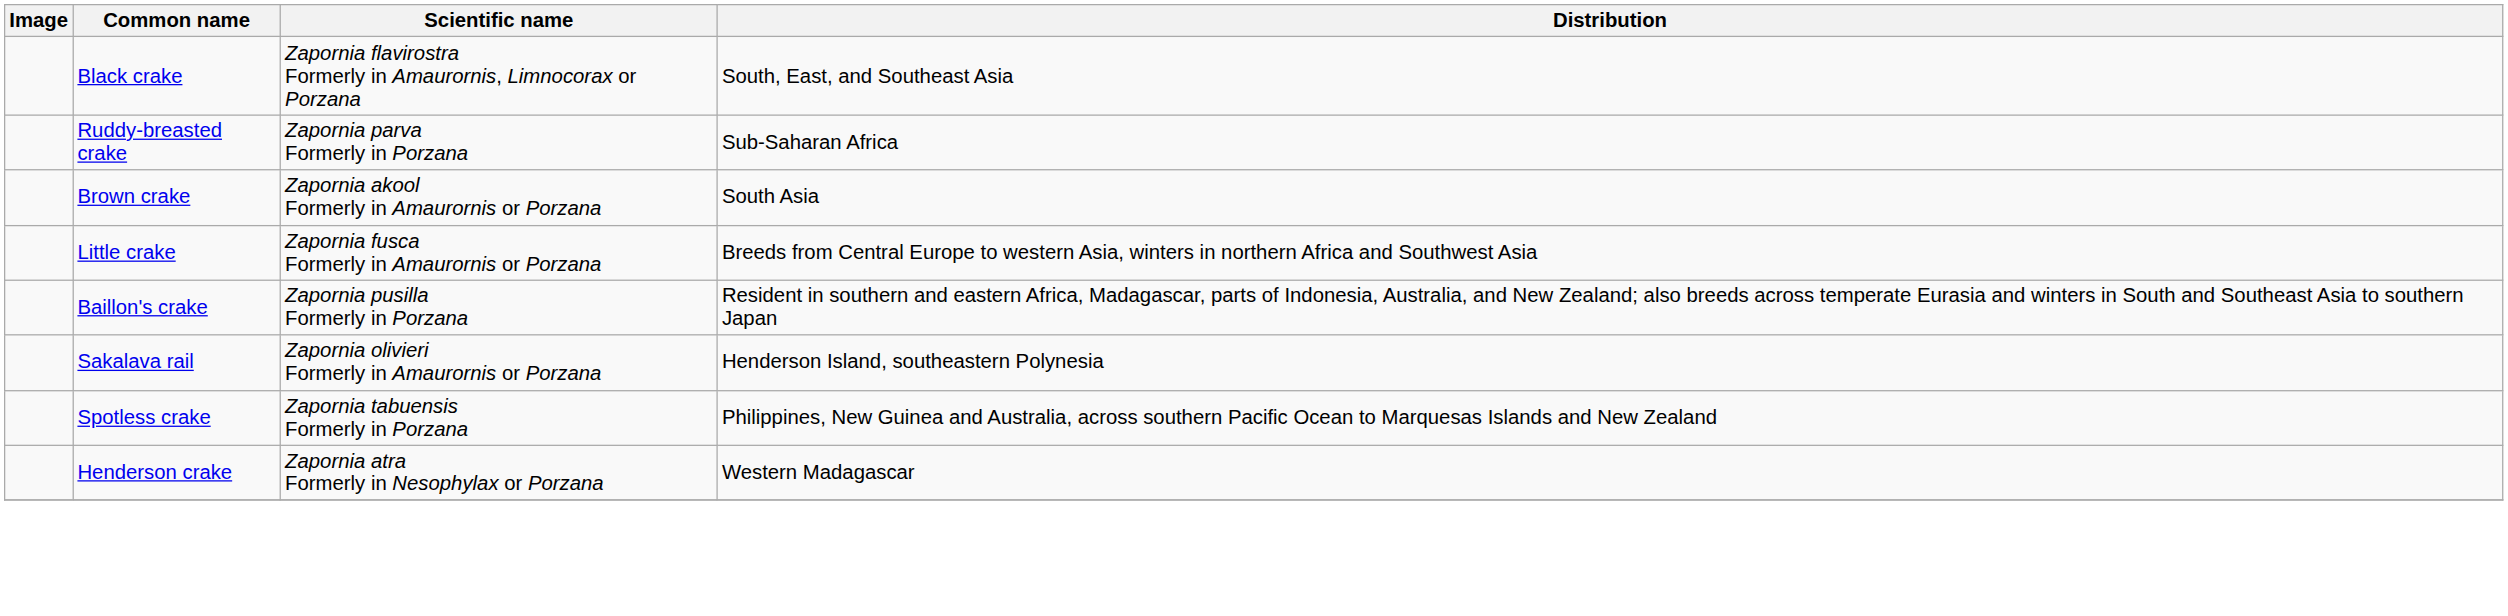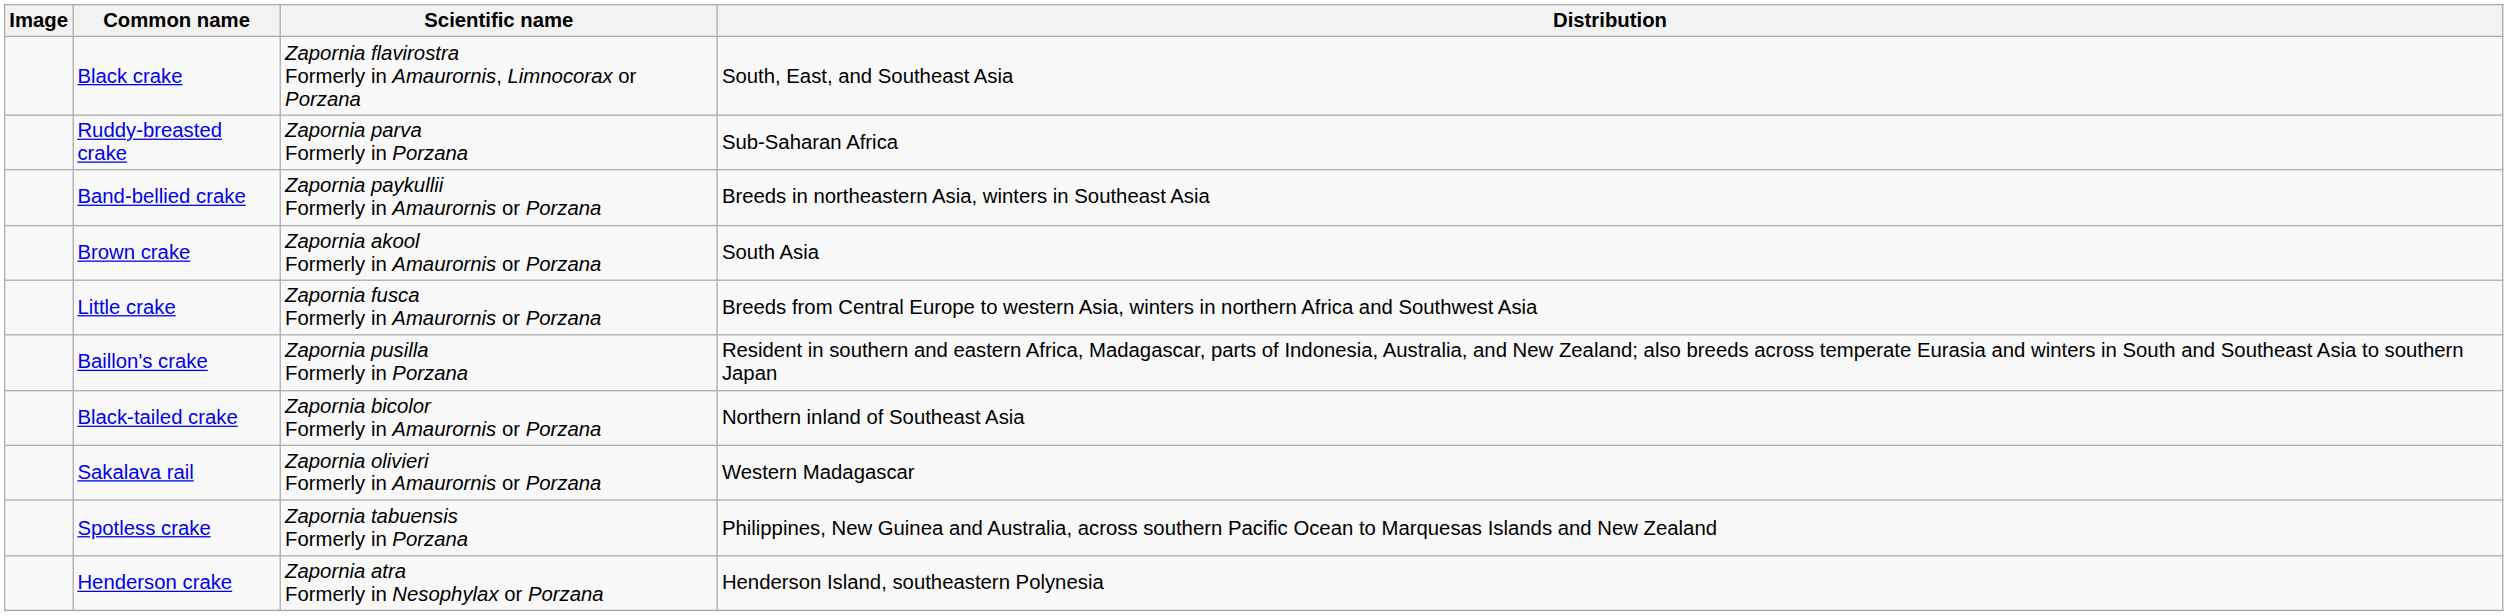+ row: Band-bellied crake | Zapornia paykullii Formerly in Amaurornis or Porzana | Breeds in northeastern Asia, winters in Southeast Asia
+ row: Black-tailed crake | Zapornia bicolor Formerly in Amaurornis or Porzana | Northern inland of Southeast Asia
Sakalava rail | Distribution: Henderson Island, southeastern Polynesia -> Western Madagascar
Henderson crake | Distribution: Western Madagascar -> Henderson Island, southeastern Polynesia
